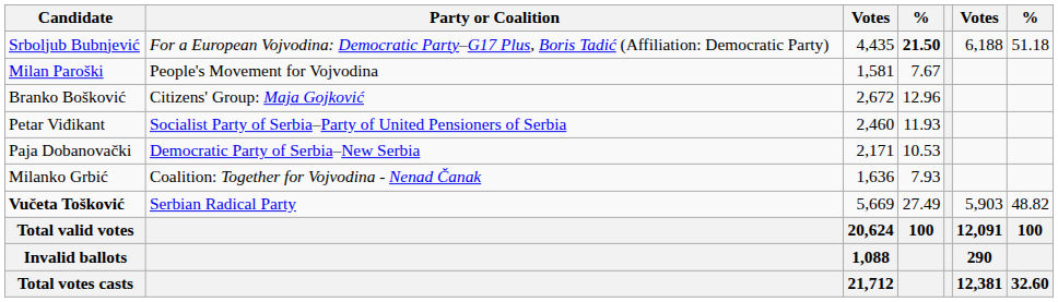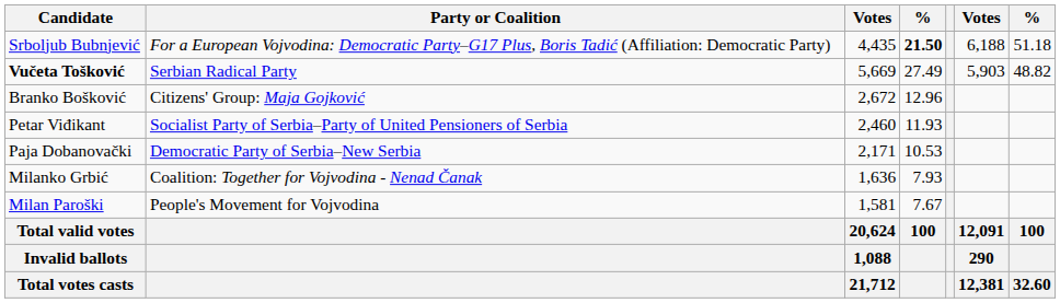rows swapped: Vučeta Tošković <-> Milan Paroški
